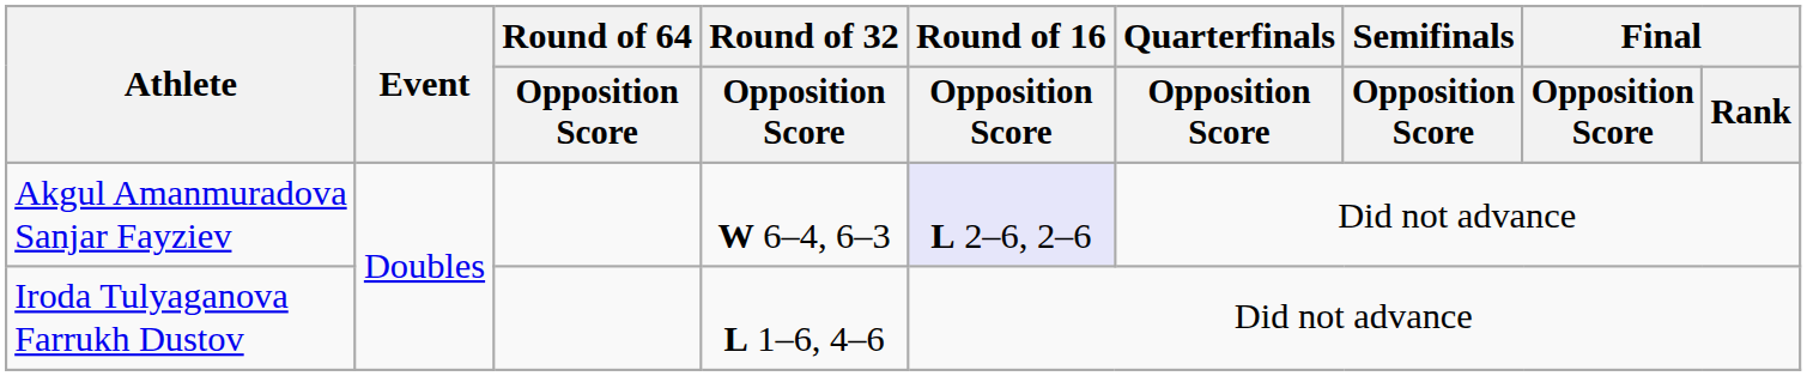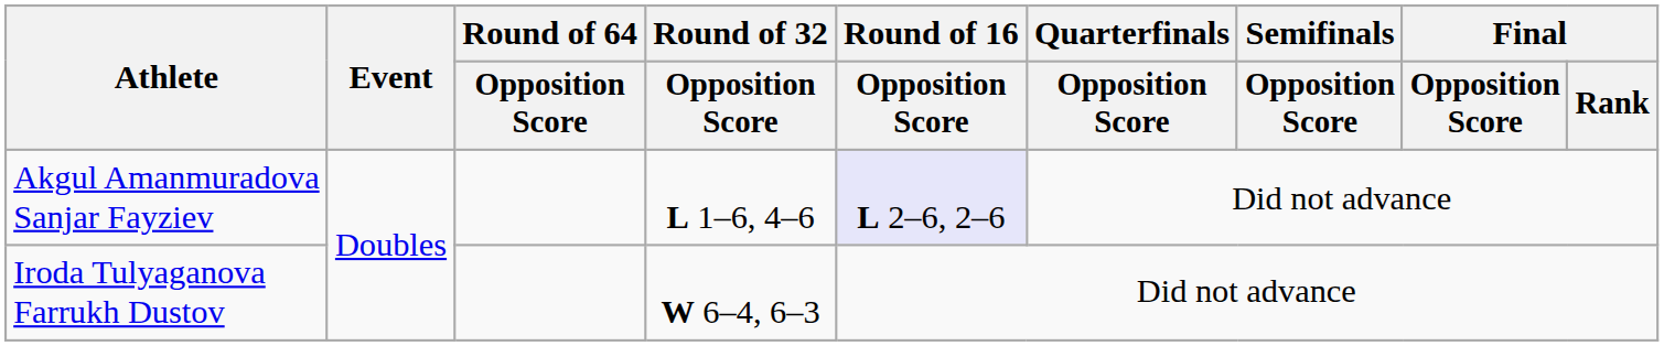Akgul Amanmuradova Sanjar Fayziev | Round of 32 / Opposition Score: W 6–4, 6–3 -> L 1–6, 4–6
Iroda Tulyaganova Farrukh Dustov | Round of 32 / Opposition Score: L 1–6, 4–6 -> W 6–4, 6–3
